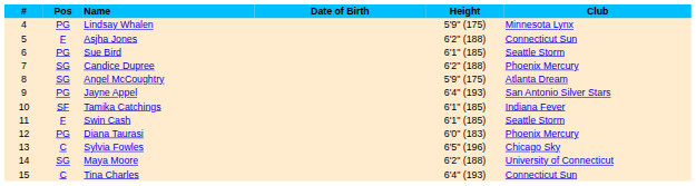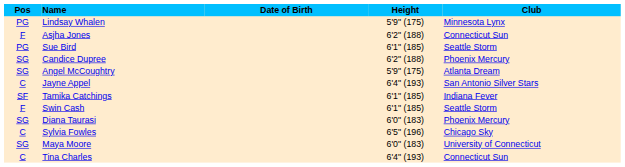- column: # | 4 | 5 | 6 | 7 | 8 | 9 | 10 | 11 | 12 | 13 | 14 | 15
Jayne Appel | Pos: PG -> C
Diana Taurasi | Pos: PG -> SG
Maya Moore | Height: 6'2" (188) -> 6'0" (183)
